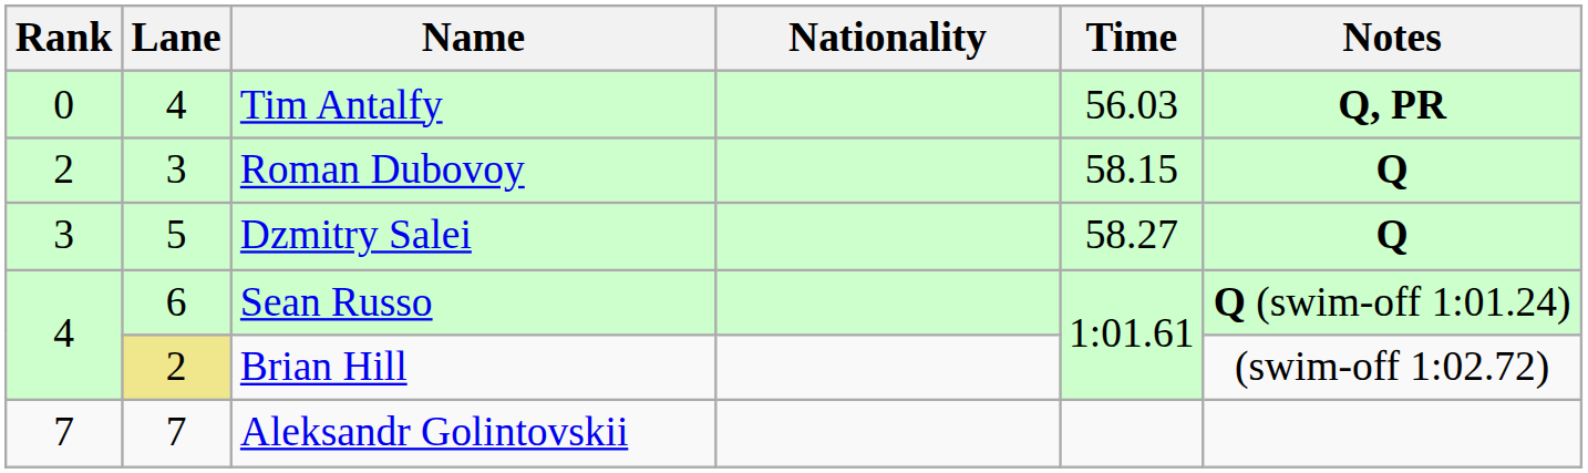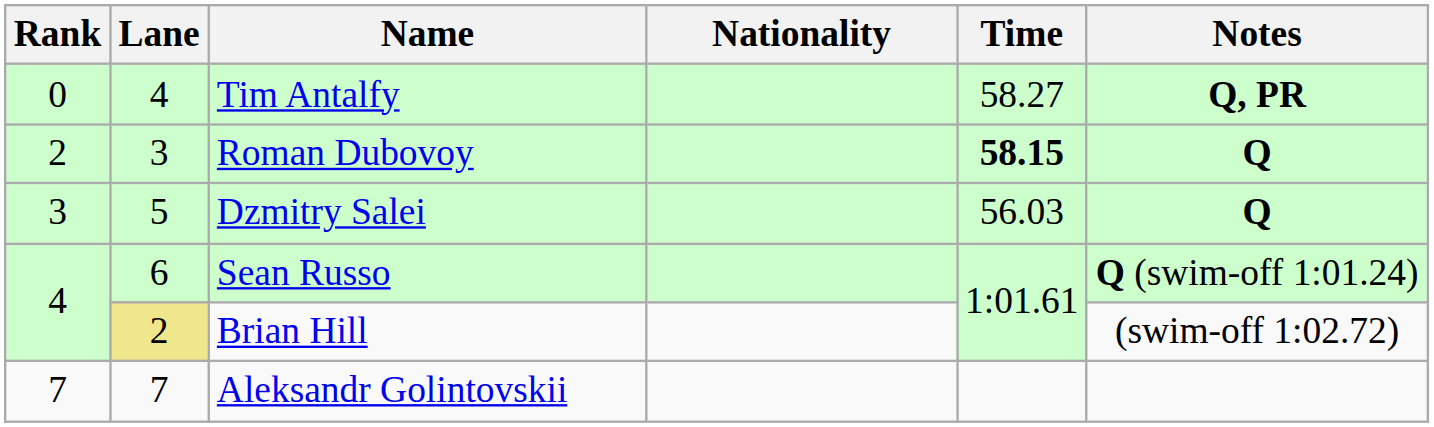Tim Antalfy | Time: 56.03 -> 58.27
Roman Dubovoy | Time: normal -> bold
Dzmitry Salei | Time: 58.27 -> 56.03
